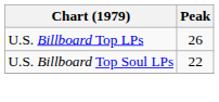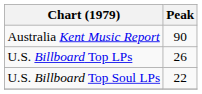+ row: Australia Kent Music Report | 90
